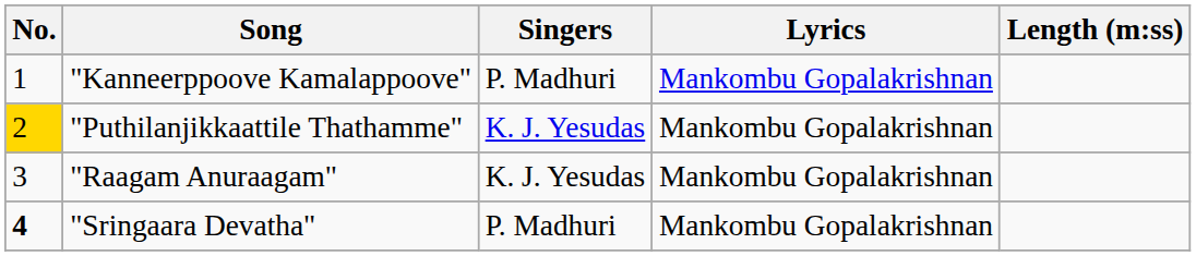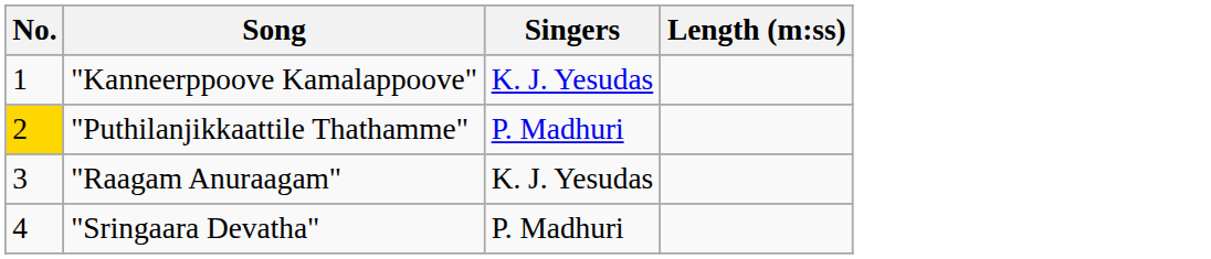- column: Lyrics | Mankombu Gopalakrishnan | Mankombu Gopalakrishnan | Mankombu Gopalakrishnan | Mankombu Gopalakrishnan
"Kanneerppoove Kamalappoove" | Singers: P. Madhuri -> K. J. Yesudas
"Puthilanjikkaattile Thathamme" | Singers: K. J. Yesudas -> P. Madhuri
"Sringaara Devatha" | No.: bold -> normal
